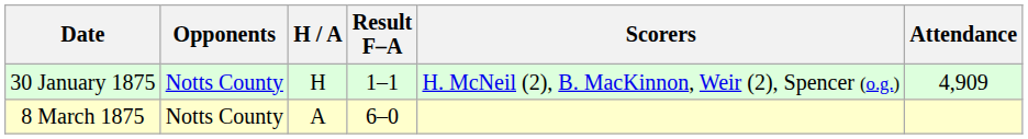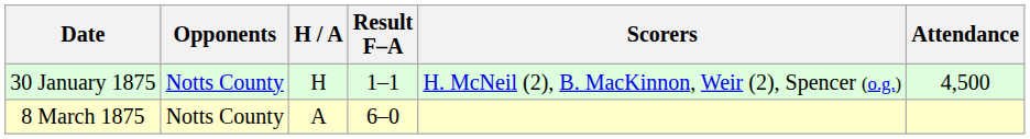30 January 1875 | Attendance: 4,909 -> 4,500
